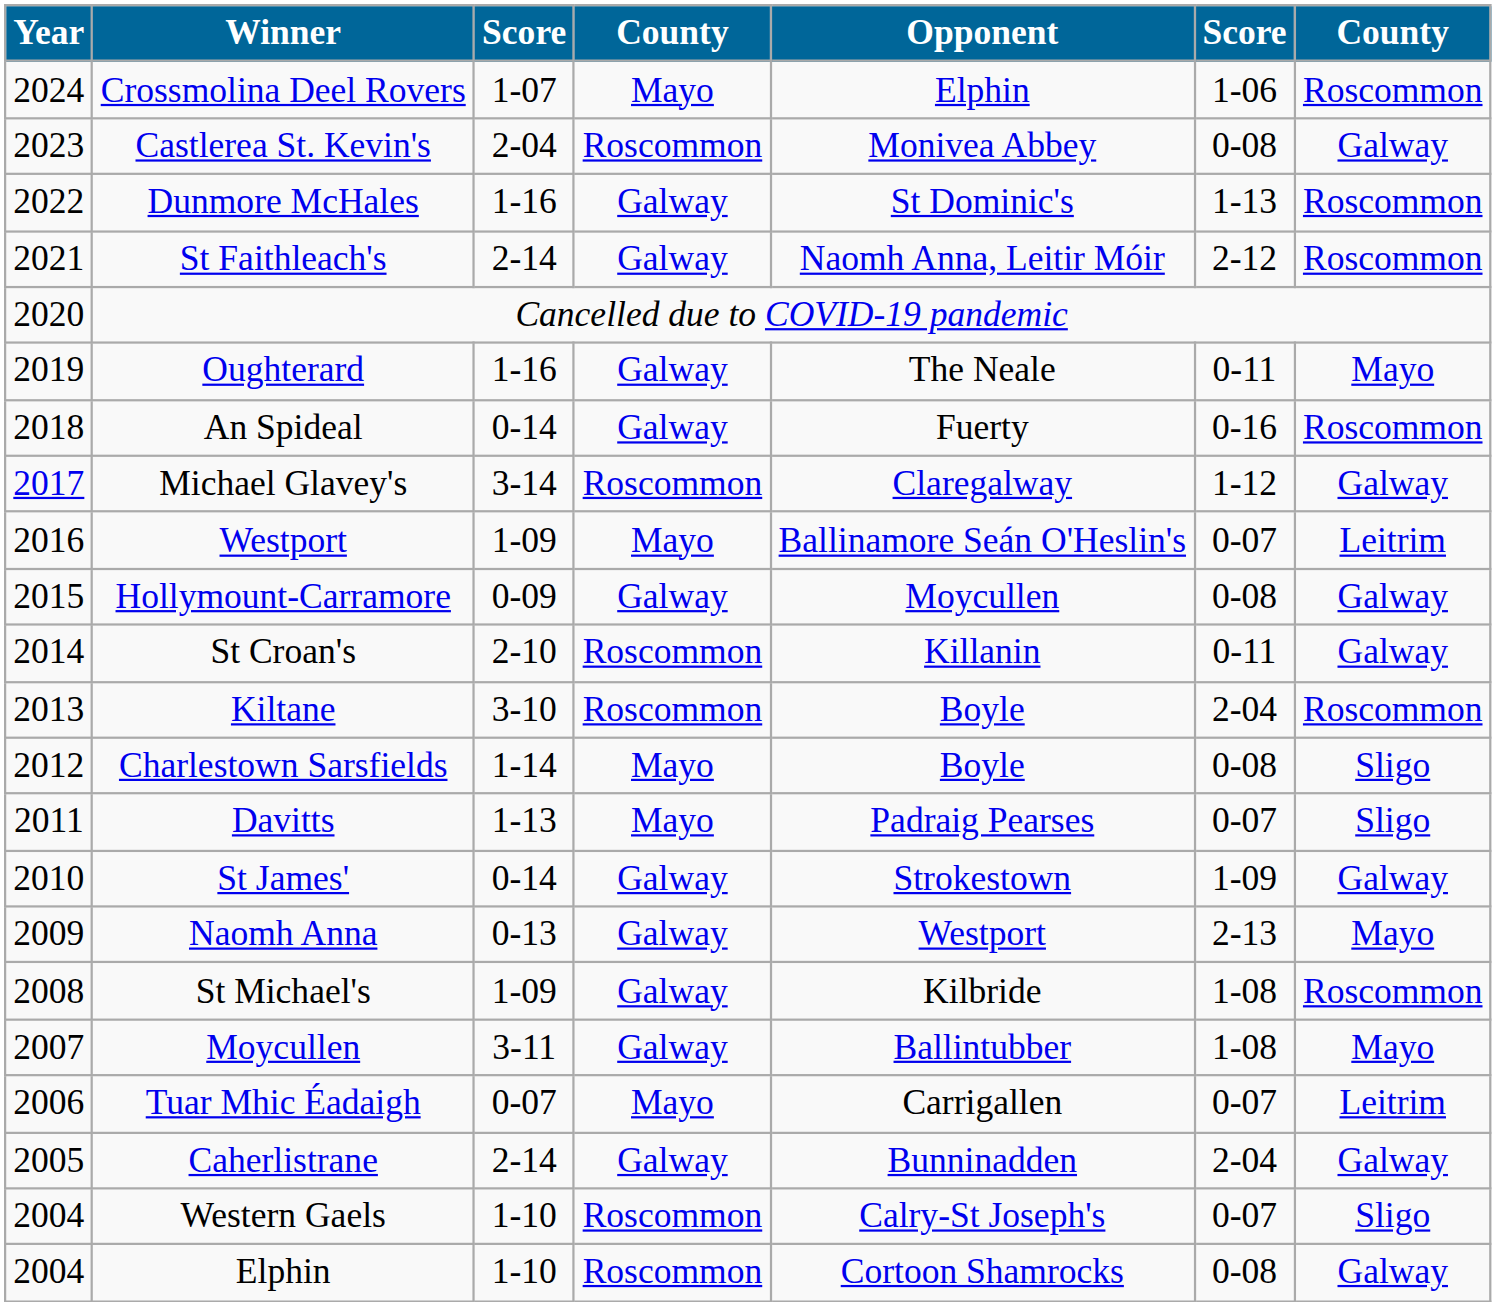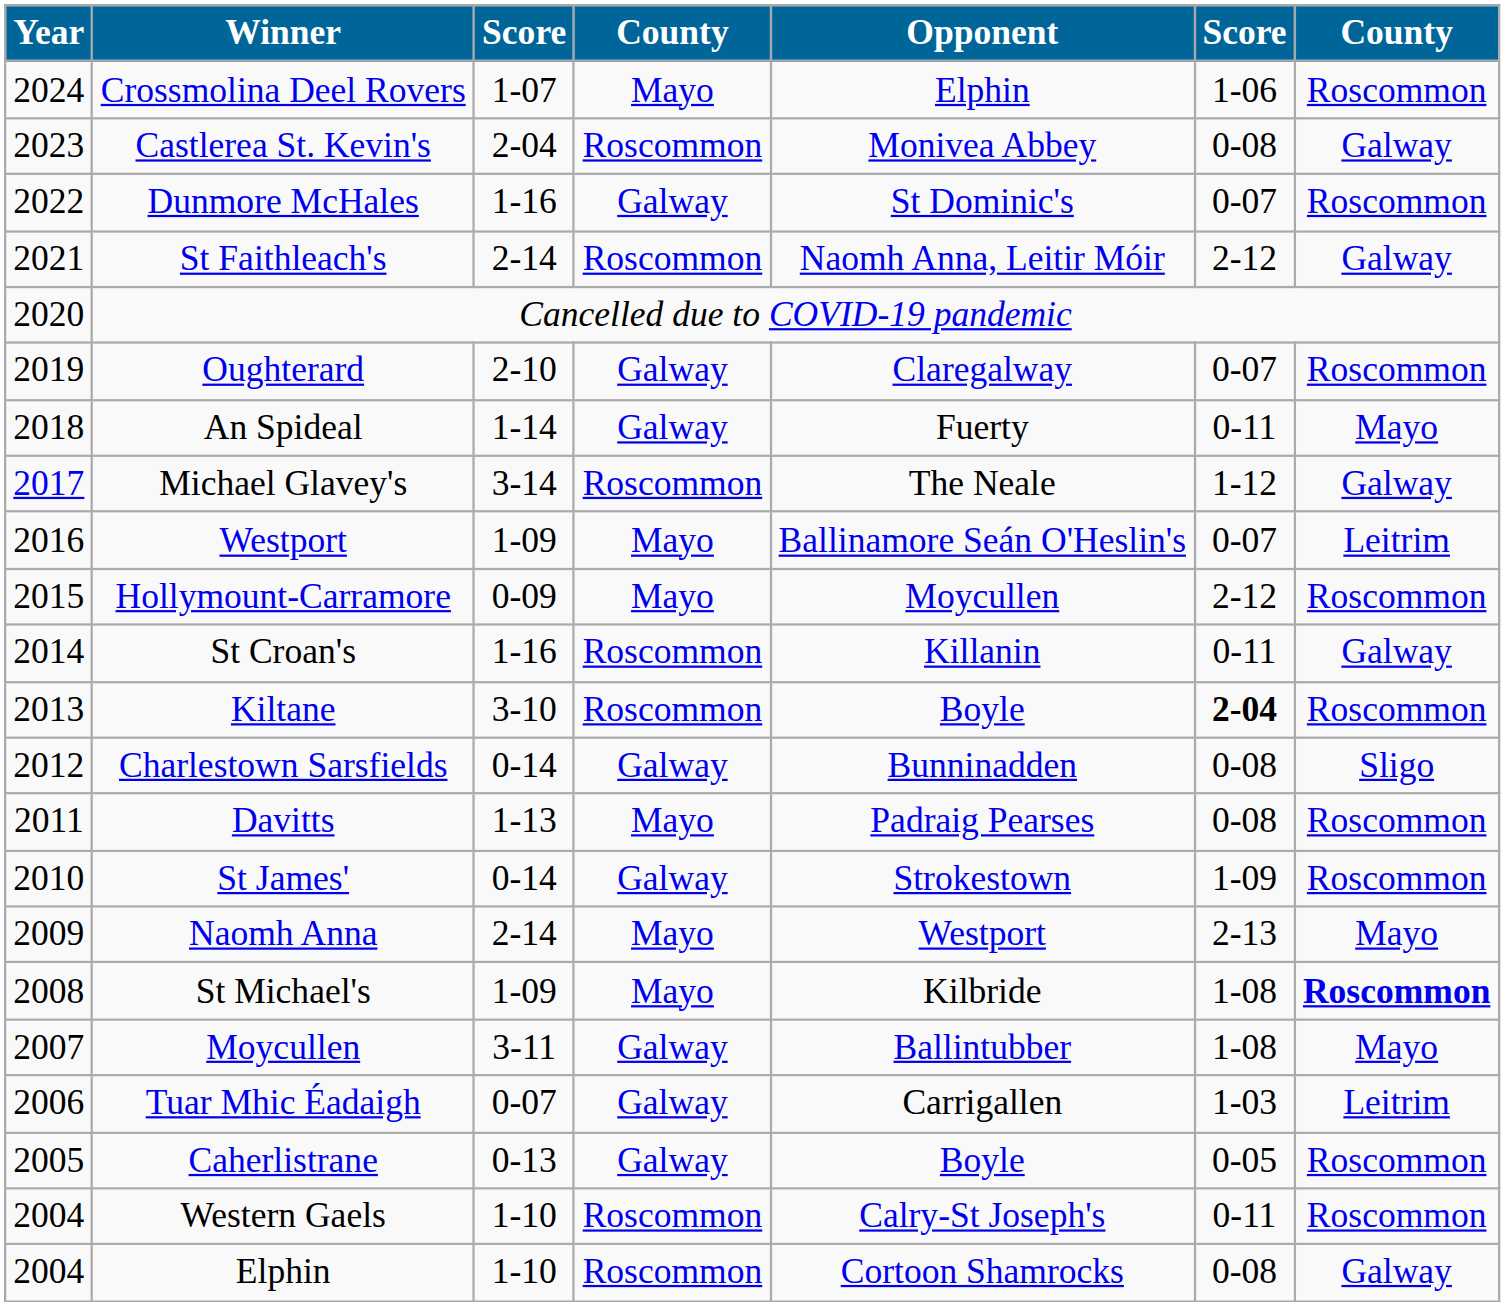Dunmore McHales | column 6: 1-13 -> 0-07
St Faithleach's | column 4: Galway -> Roscommon
St Faithleach's | column 7: Roscommon -> Galway
Oughterard | column 3: 1-16 -> 2-10
Oughterard | Opponent: The Neale -> Claregalway
Oughterard | column 6: 0-11 -> 0-07
Oughterard | column 7: Mayo -> Roscommon
An Spideal | column 3: 0-14 -> 1-14
An Spideal | column 6: 0-16 -> 0-11
An Spideal | column 7: Roscommon -> Mayo
Michael Glavey's | Opponent: Claregalway -> The Neale
Hollymount-Carramore | column 4: Galway -> Mayo
Hollymount-Carramore | column 6: 0-08 -> 2-12
Hollymount-Carramore | column 7: Galway -> Roscommon
St Croan's | column 3: 2-10 -> 1-16
Kiltane | column 6: normal -> bold
Charlestown Sarsfields | column 3: 1-14 -> 0-14
Charlestown Sarsfields | column 4: Mayo -> Galway
Charlestown Sarsfields | Opponent: Boyle -> Bunninadden
Davitts | column 6: 0-07 -> 0-08
Davitts | column 7: Sligo -> Roscommon
St James' | column 7: Galway -> Roscommon
Naomh Anna | column 3: 0-13 -> 2-14
Naomh Anna | column 4: Galway -> Mayo
St Michael's | column 4: Galway -> Mayo
St Michael's | column 7: normal -> bold
Tuar Mhic Éadaigh | column 4: Mayo -> Galway
Tuar Mhic Éadaigh | column 6: 0-07 -> 1-03
Caherlistrane | column 3: 2-14 -> 0-13
Caherlistrane | Opponent: Bunninadden -> Boyle
Caherlistrane | column 6: 2-04 -> 0-05
Caherlistrane | column 7: Galway -> Roscommon
Western Gaels | column 6: 0-07 -> 0-11
Western Gaels | column 7: Sligo -> Roscommon
